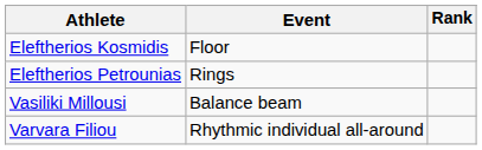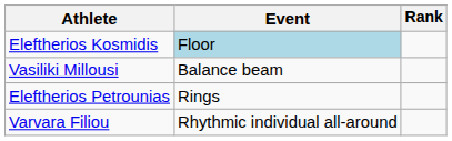Eleftherios Kosmidis | Event: no background -> lightblue background
rows swapped: Eleftherios Petrounias <-> Vasiliki Millousi
